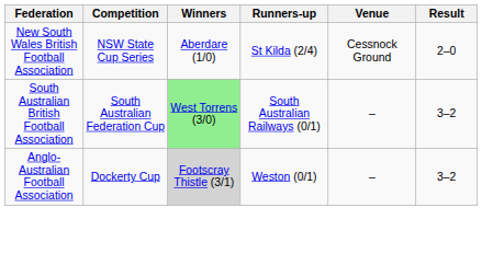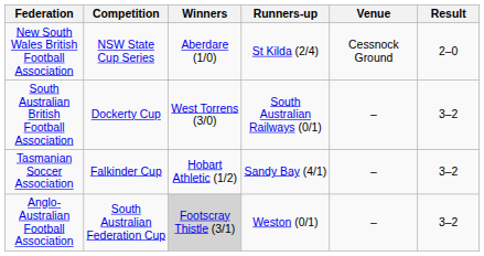South Australian British Football Association | Competition: South Australian Federation Cup -> Dockerty Cup
South Australian British Football Association | Winners: lightgreen background -> no background
+ row: Tasmanian Soccer Association | Falkinder Cup | Hobart Athletic (1/2) | Sandy Bay (4/1) | – | 3–2
Anglo-Australian Football Association | Competition: Dockerty Cup -> South Australian Federation Cup
